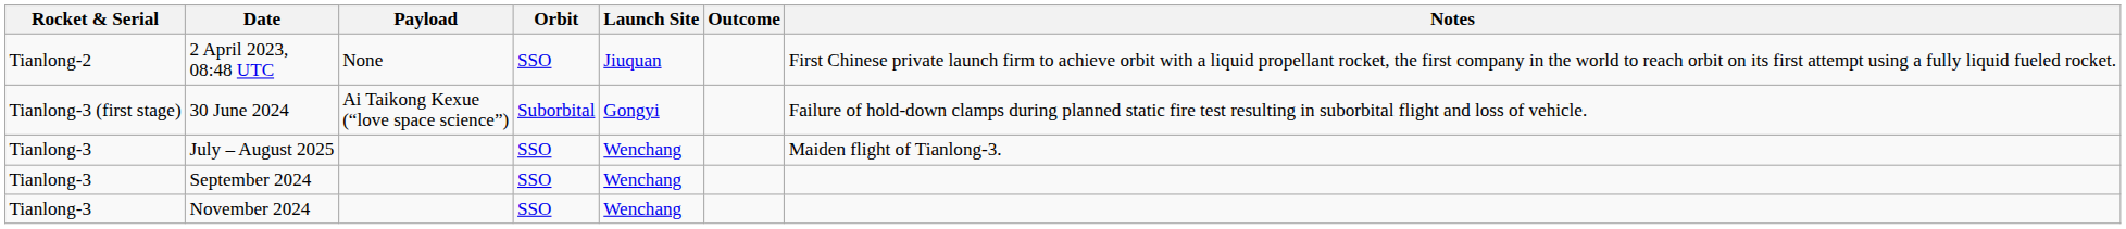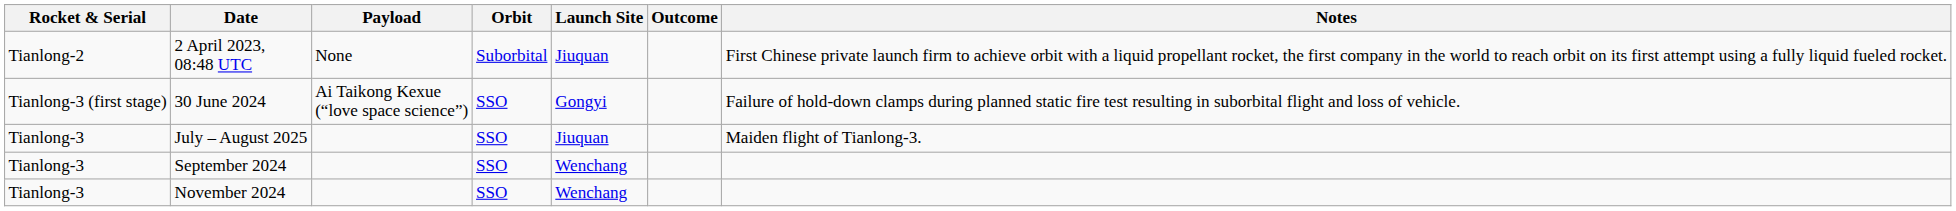2 April 2023, 08:48 UTC | Orbit: SSO -> Suborbital
30 June 2024 | Orbit: Suborbital -> SSO
July – August 2025 | Launch Site: Wenchang -> Jiuquan
